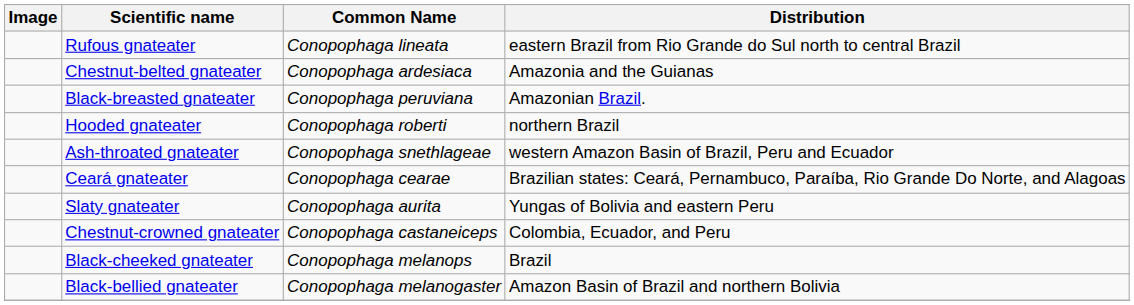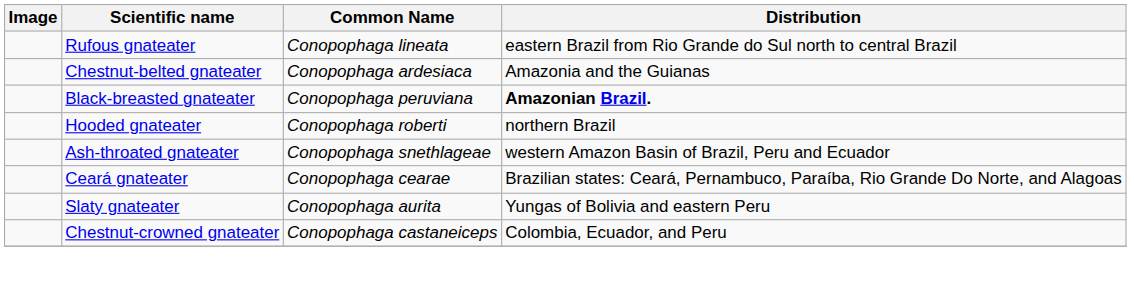Black-breasted gnateater | Distribution: normal -> bold
- row: Black-cheeked gnateater | Conopophaga melanops | Brazil
- row: Black-bellied gnateater | Conopophaga melanogaster | Amazon Basin of Brazil and northern Bolivia
